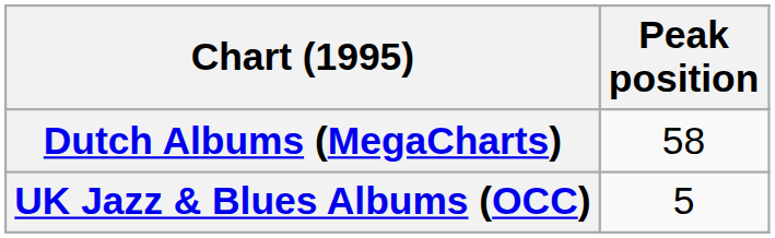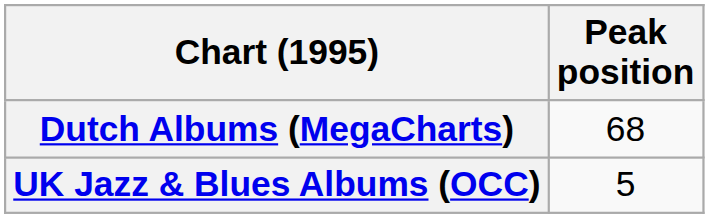Dutch Albums (MegaCharts) | Peak position: 58 -> 68
